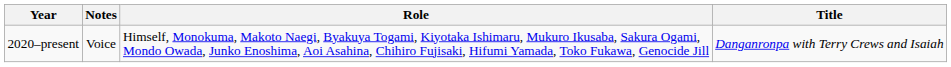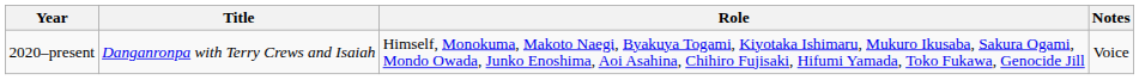columns swapped: Title <-> Notes
